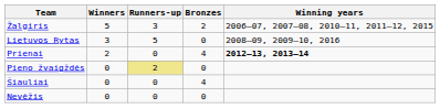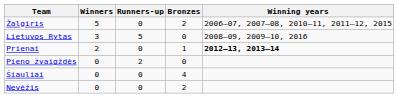Žalgiris | Runners-up: 3 -> 0
Prienai | Bronzes: 4 -> 1
Pieno žvaigždės | Runners-up: khaki background -> no background
Nevėžis | Bronzes: 0 -> 2
